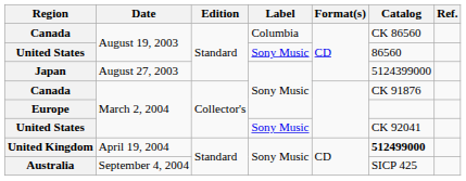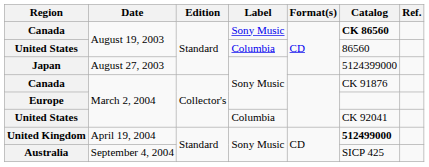Canada / August 19, 2003 | Label: Columbia -> Sony Music
Canada / August 19, 2003 | Catalog: normal -> bold
United States / August 19, 2003 | Label: Sony Music -> Columbia
United States / March 2, 2004 | Label: Sony Music -> Columbia
